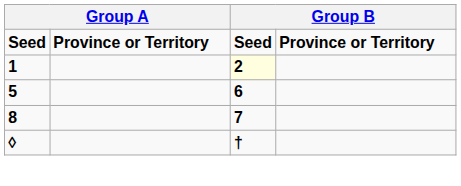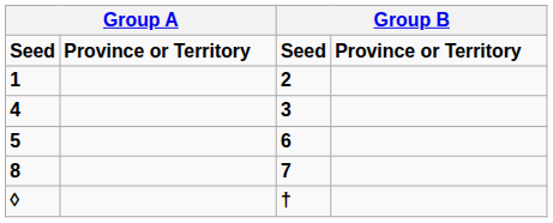1 | column 3: lightyellow background -> no background
+ row: 4 | 3
